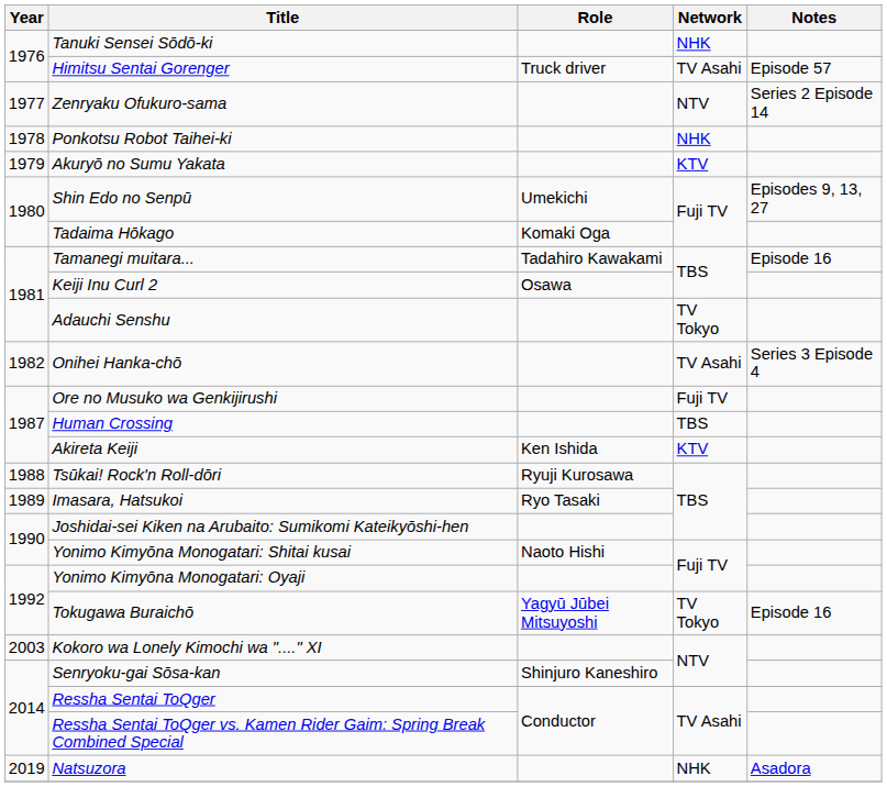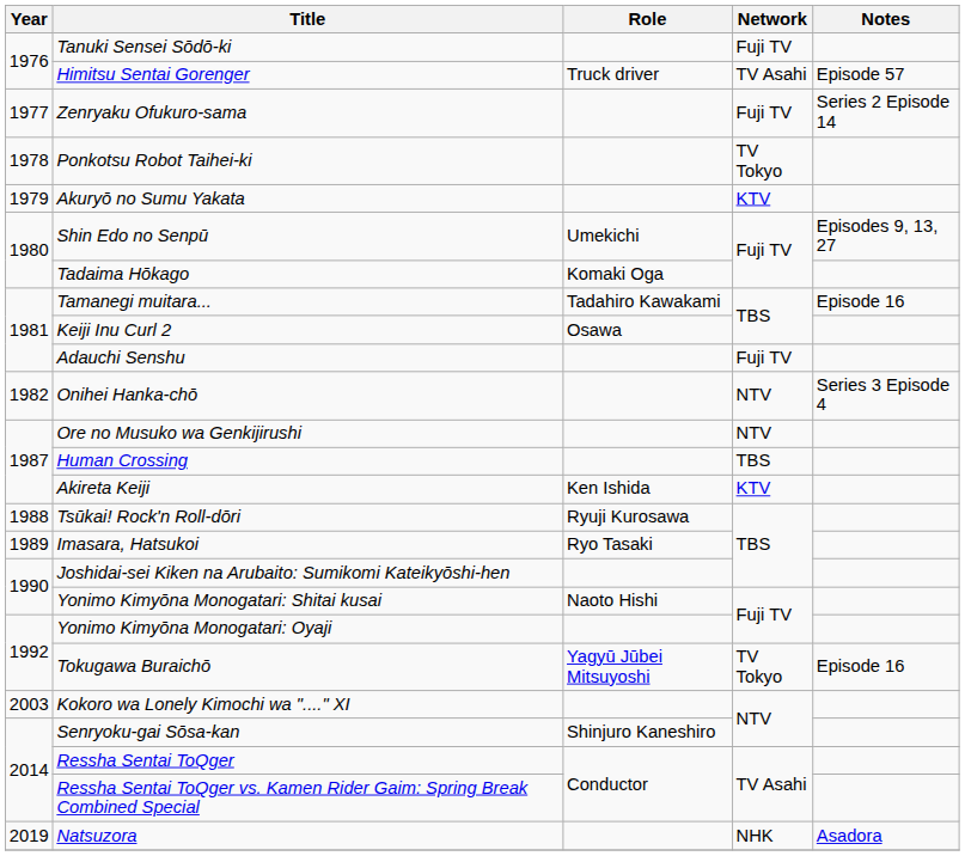Tanuki Sensei Sōdō-ki | Network: NHK -> Fuji TV
Zenryaku Ofukuro-sama | Network: NTV -> Fuji TV
Ponkotsu Robot Taihei-ki | Network: NHK -> TV Tokyo
Adauchi Senshu | Network: TV Tokyo -> Fuji TV
Onihei Hanka-chō | Network: TV Asahi -> NTV
Ore no Musuko wa Genkijirushi | Network: Fuji TV -> NTV
